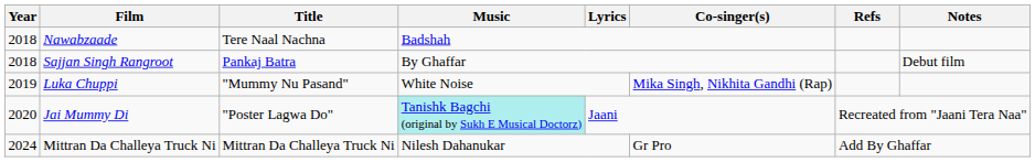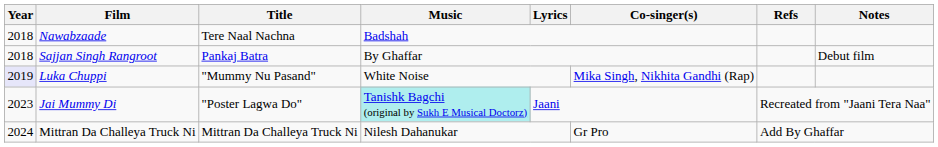Luka Chuppi | Year: no background -> lavender background
Jai Mummy Di | Year: 2020 -> 2023
